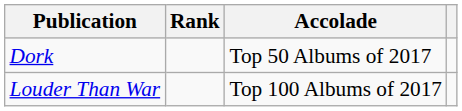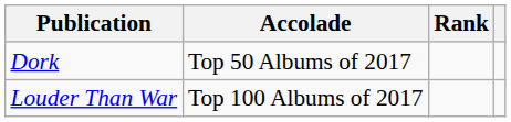columns swapped: Accolade <-> Rank
